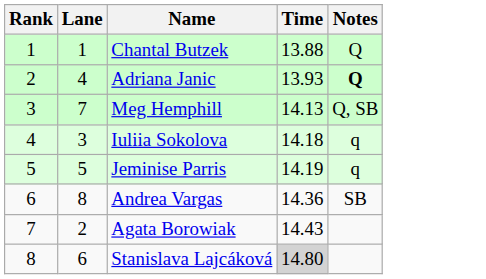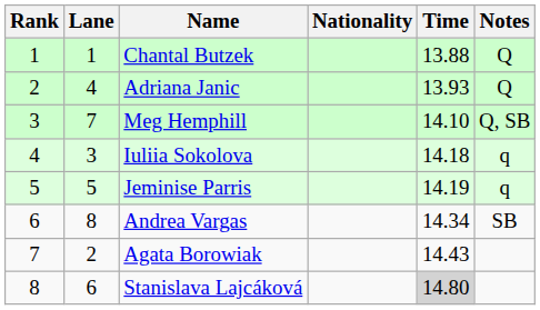+ column: Nationality
Adriana Janic | Notes: bold -> normal
Meg Hemphill | Time: 14.13 -> 14.10
Andrea Vargas | Time: 14.36 -> 14.34
